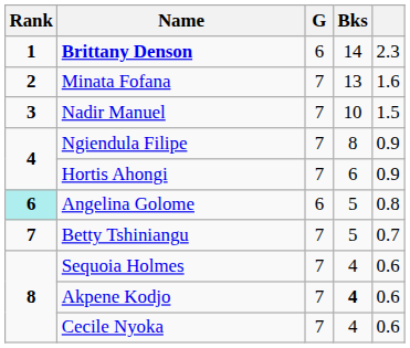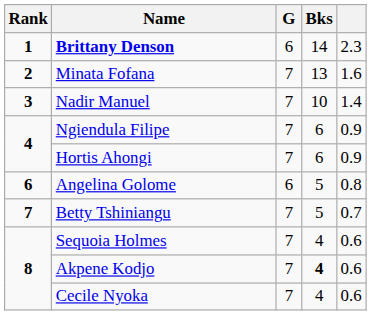Nadir Manuel | column 5: 1.5 -> 1.4
Ngiendula Filipe | Bks: 8 -> 6
Angelina Golome | Rank: paleturquoise background -> no background
